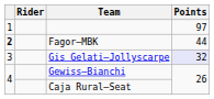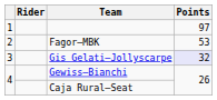Fagor–MBK | column 1: bold -> normal
Fagor–MBK | Points: 44 -> 53
